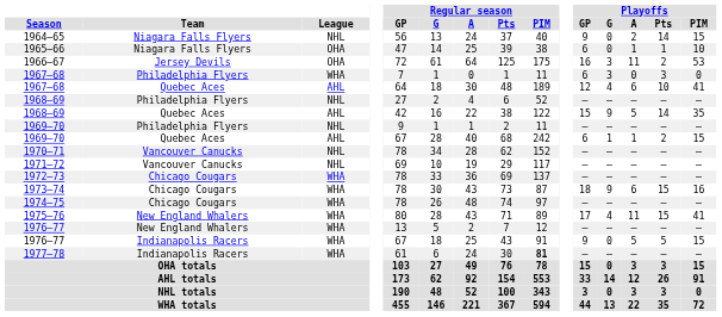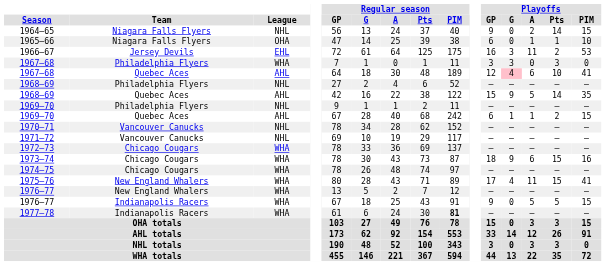1966–67 | League: OHA -> EHL
1967–68 / Philadelphia Flyers | Playoffs / GP: 6 -> 3
1967–68 / Quebec Aces | Playoffs / G: no background -> pink background
